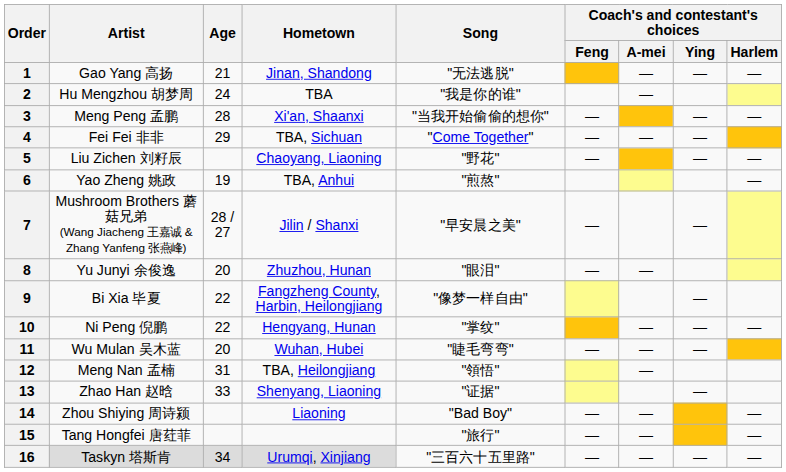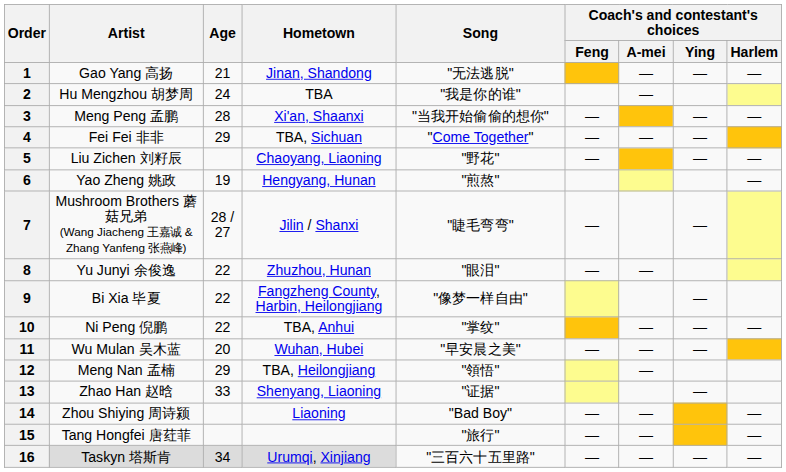6 | Hometown: TBA, Anhui -> Hengyang, Hunan
7 | Song: "早安晨之美" -> "睫毛弯弯"
8 | Age: 20 -> 22
10 | Hometown: Hengyang, Hunan -> TBA, Anhui
11 | Song: "睫毛弯弯" -> "早安晨之美"
12 | Age: 31 -> 29
